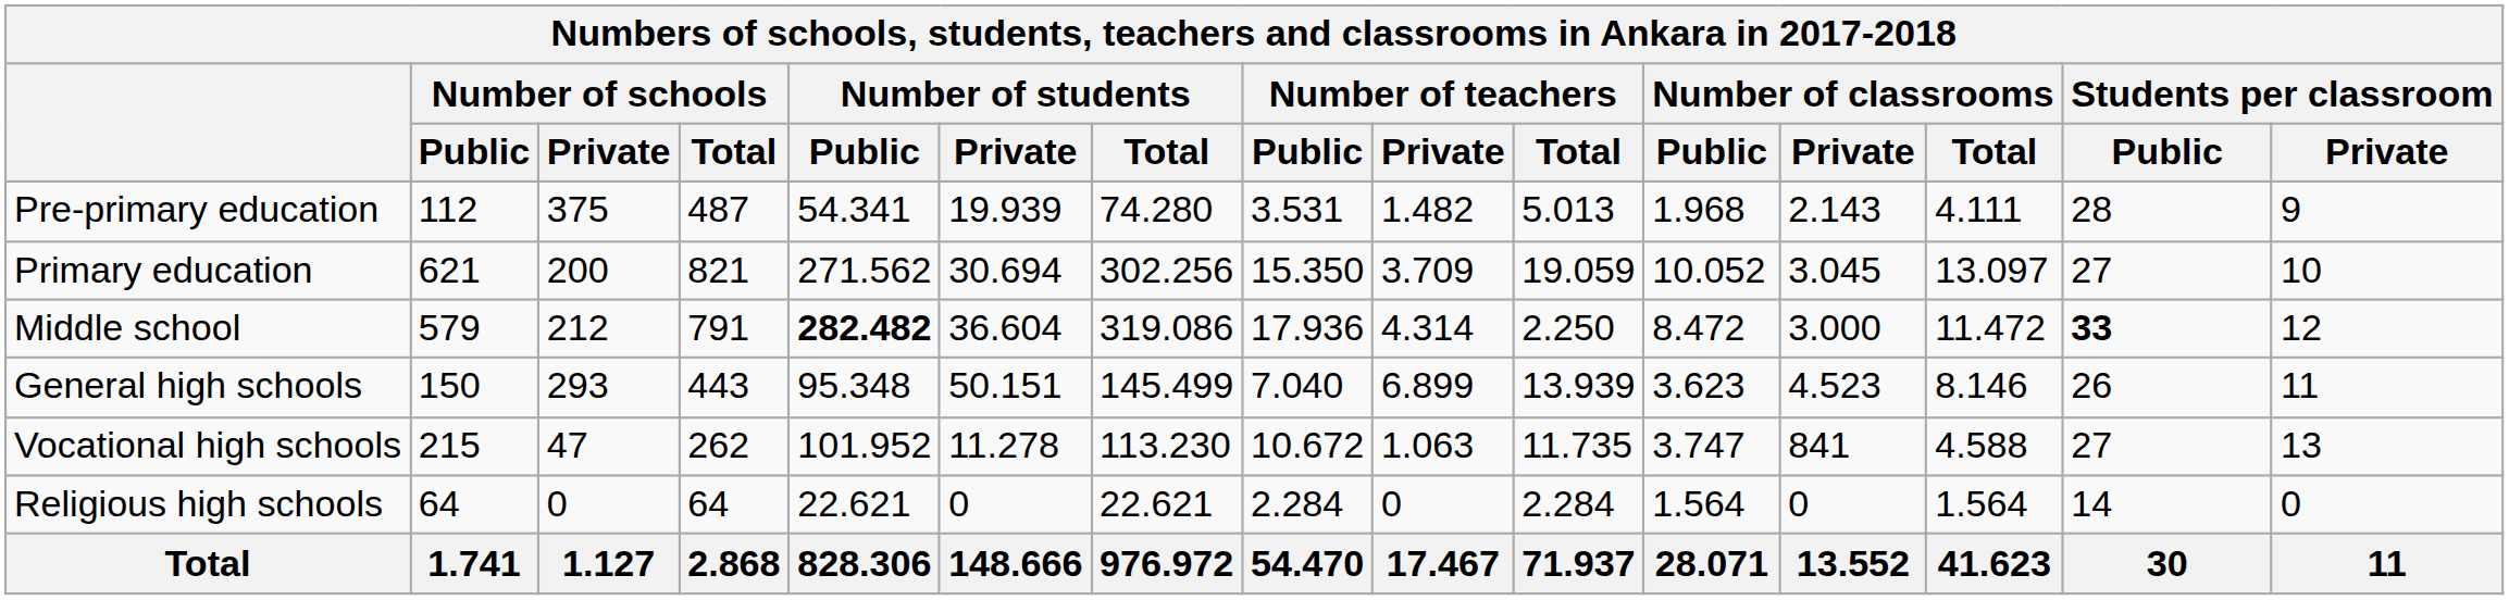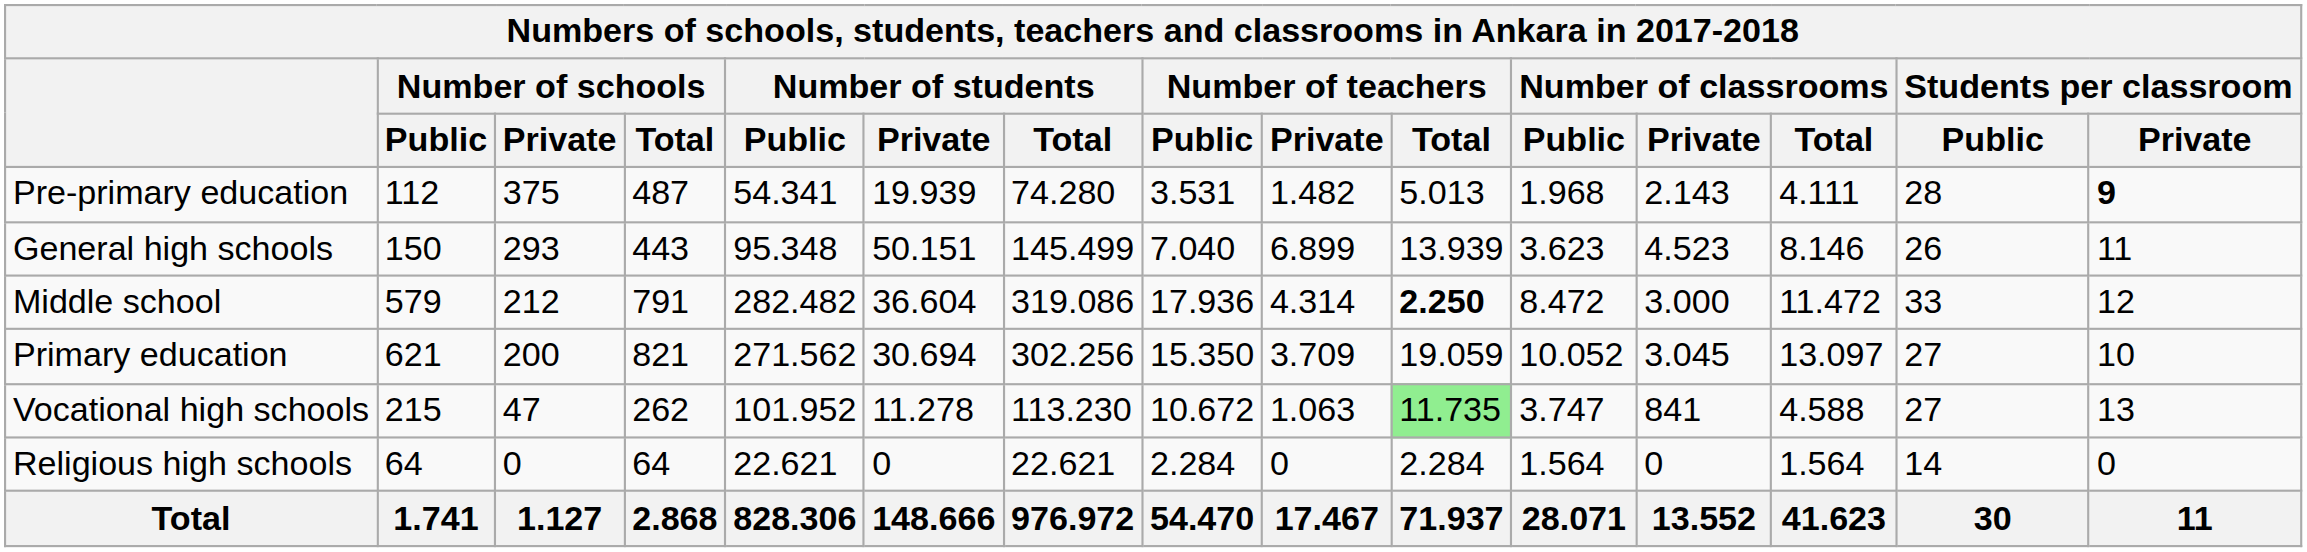Pre-primary education | Students per classroom / Private: normal -> bold
rows swapped: Primary education <-> General high schools
Middle school | Number of students / Public: bold -> normal
Middle school | Number of teachers / Total: normal -> bold
Middle school | Students per classroom / Public: bold -> normal
Vocational high schools | Number of teachers / Total: no background -> lightgreen background
